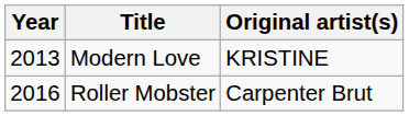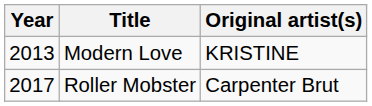Roller Mobster | Year: 2016 -> 2017
